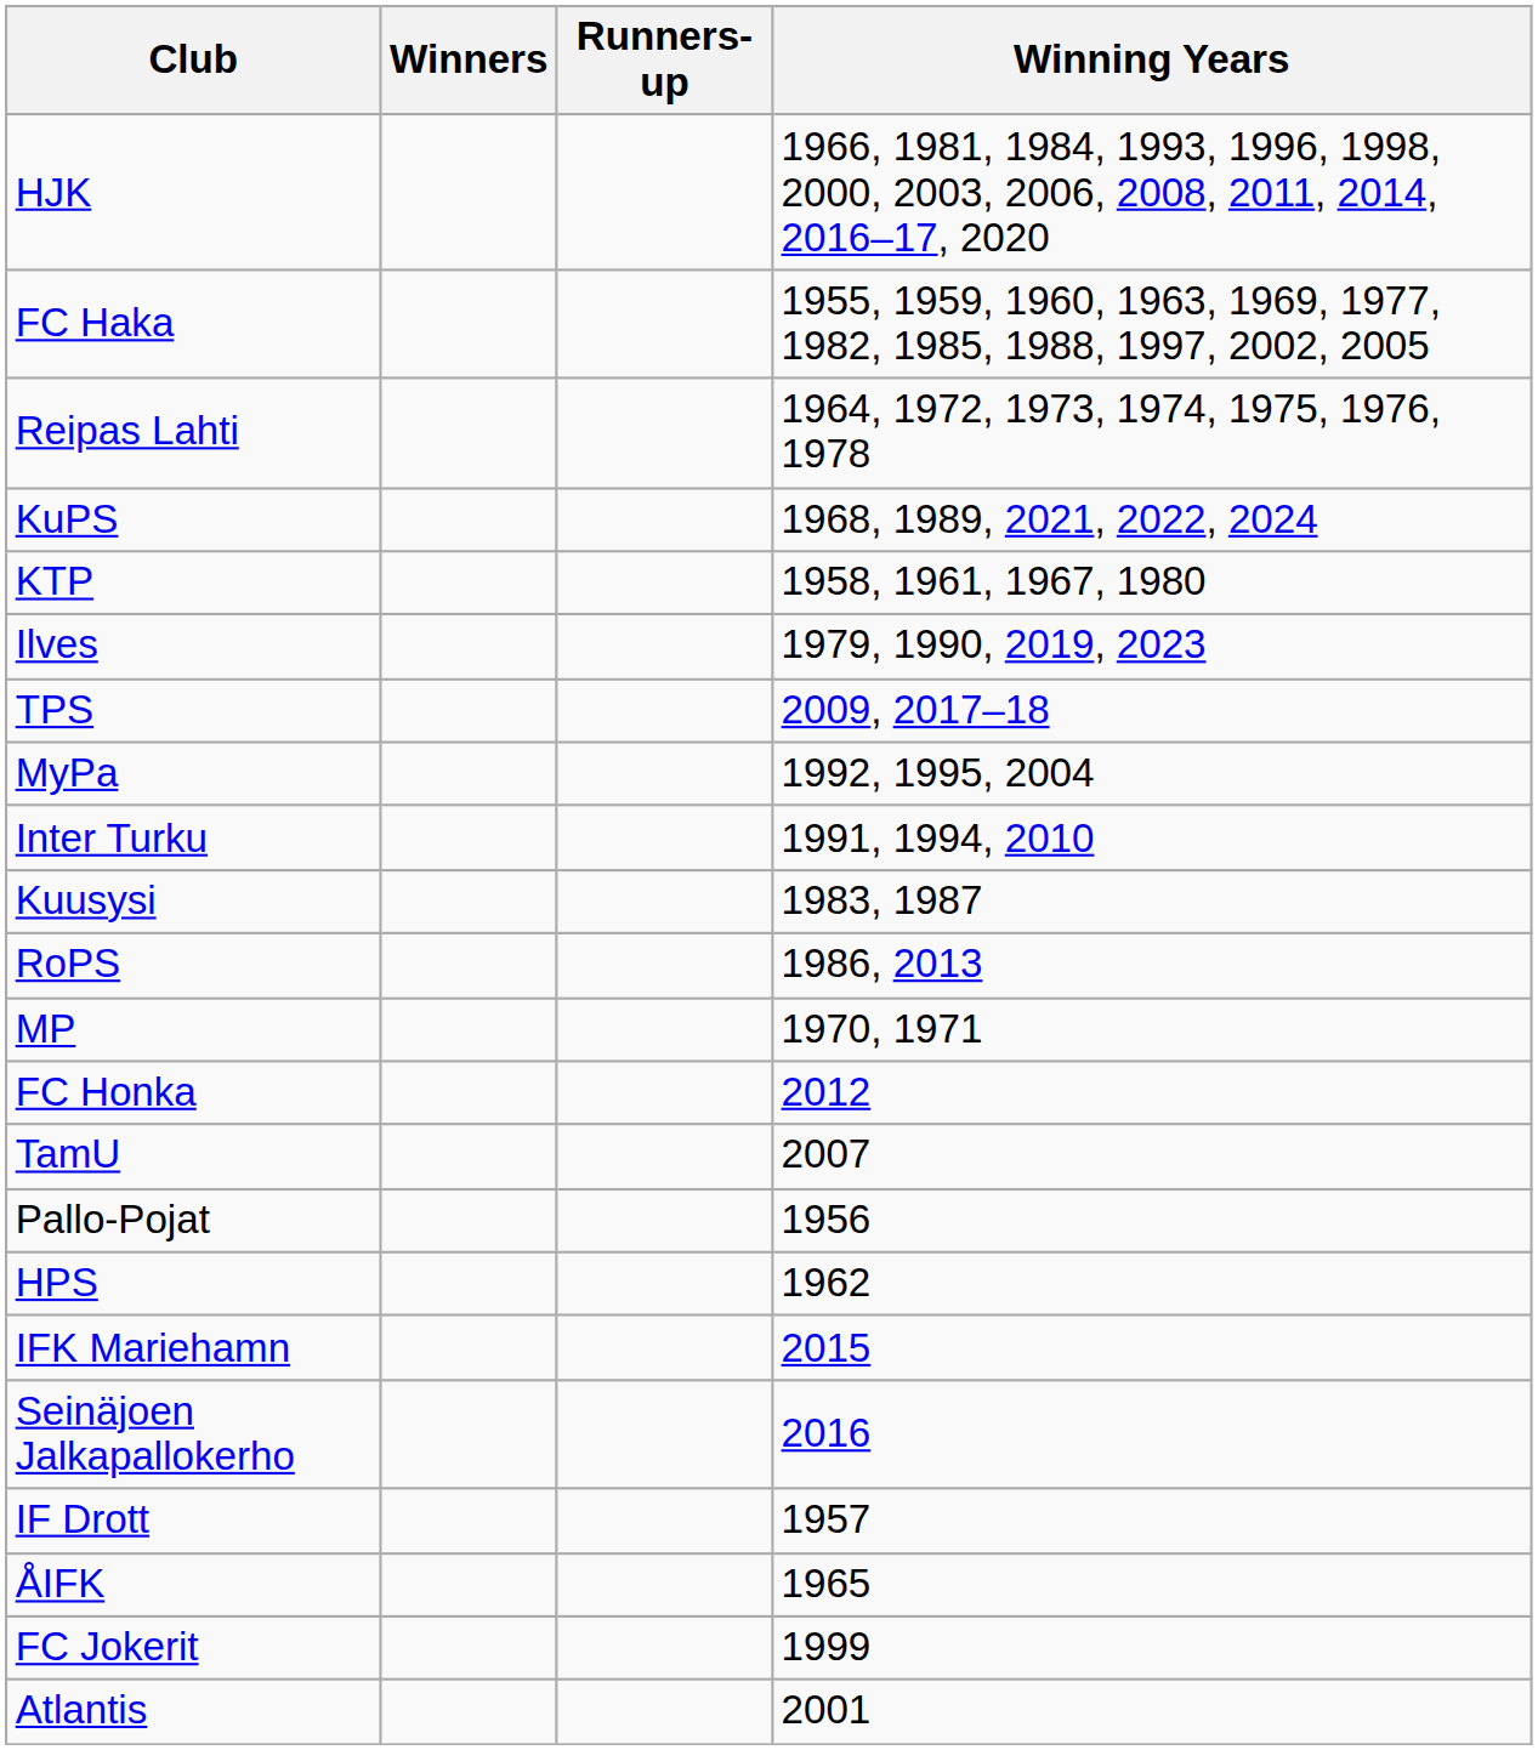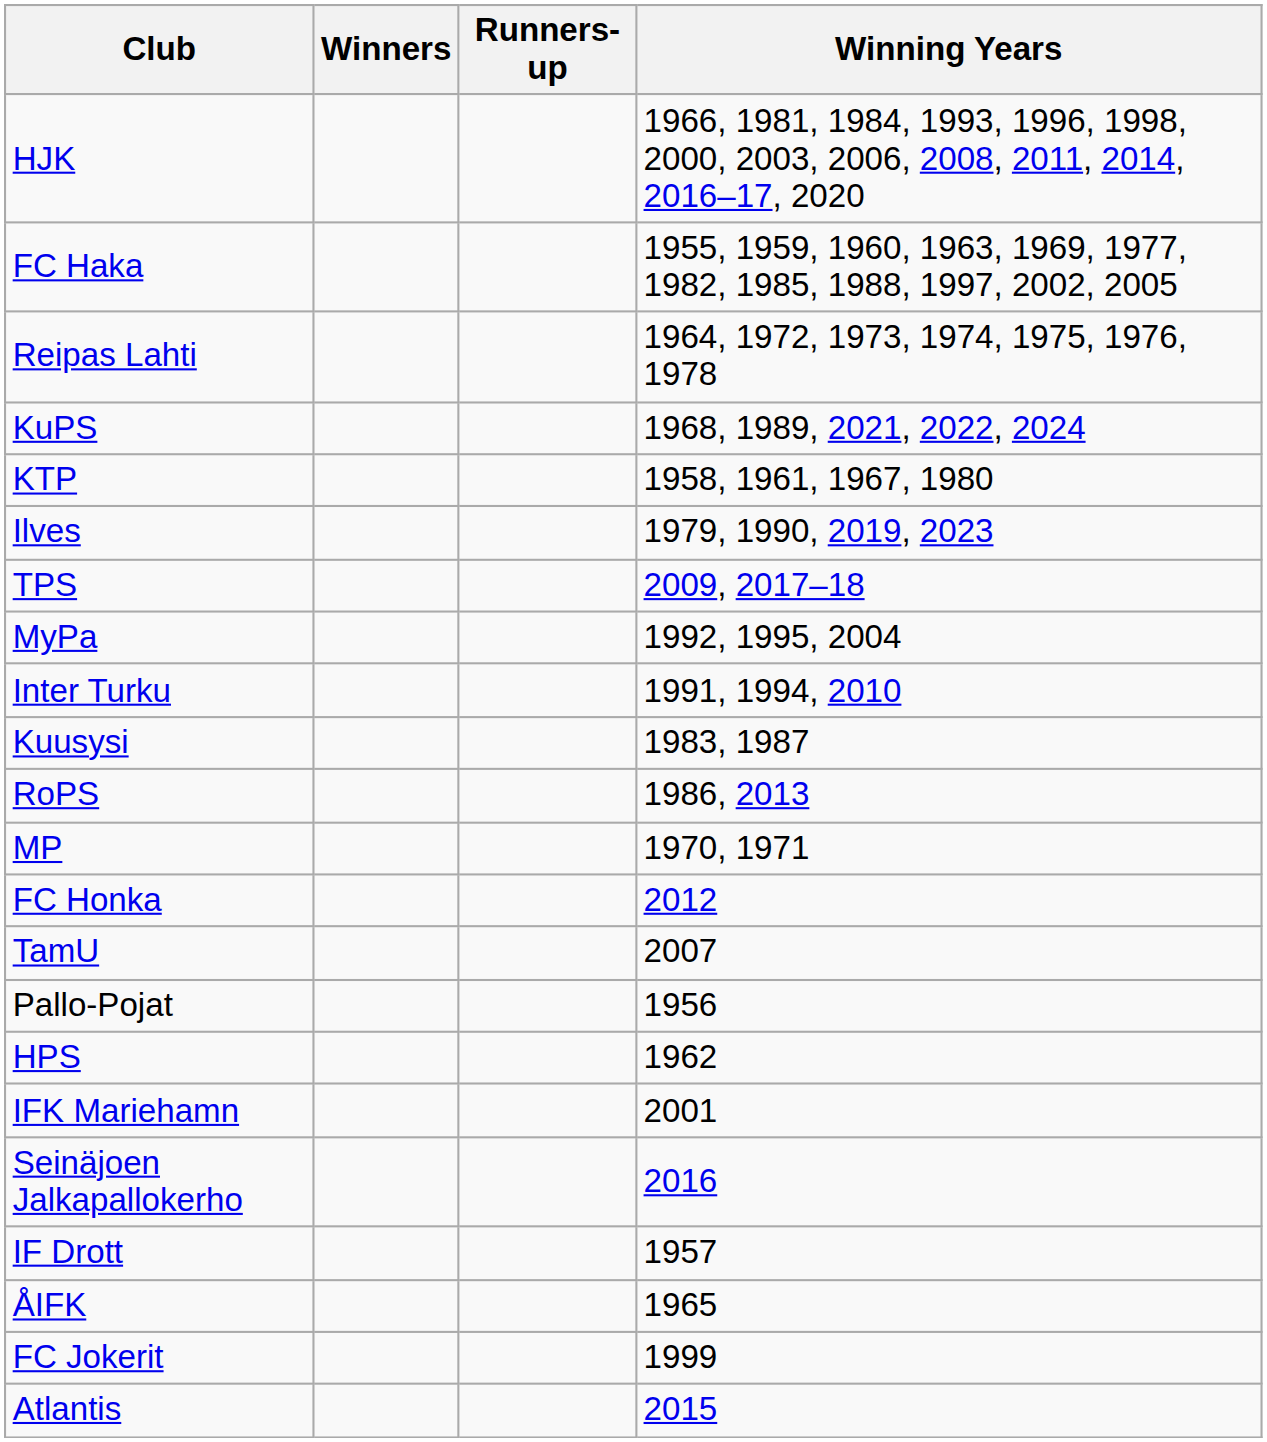IFK Mariehamn | Winning Years: 2015 -> 2001
Atlantis | Winning Years: 2001 -> 2015
